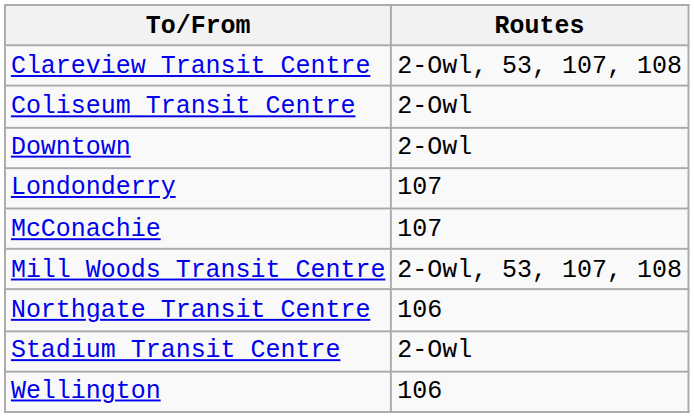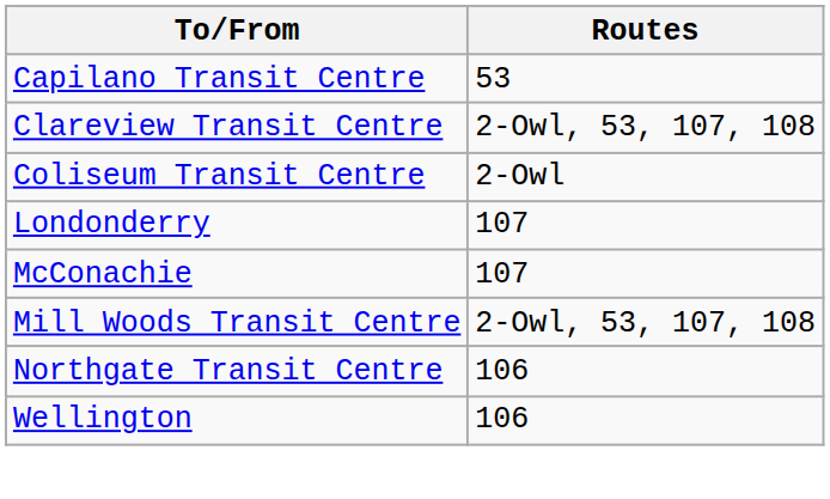+ row: Capilano Transit Centre | 53
- row: Downtown | 2-Owl
- row: Stadium Transit Centre | 2-Owl
